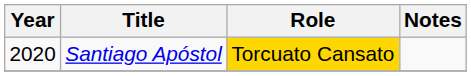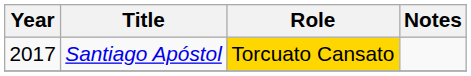Santiago Apóstol | Year: 2020 -> 2017
